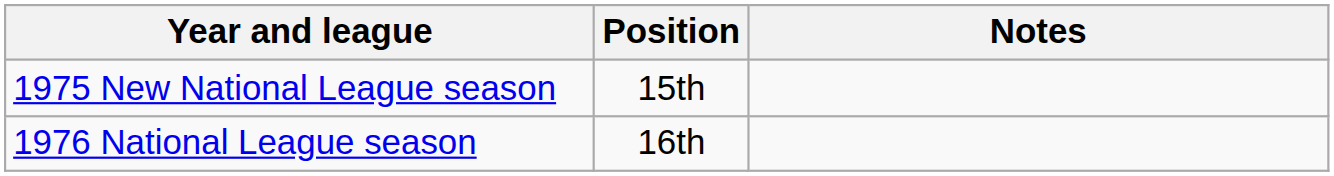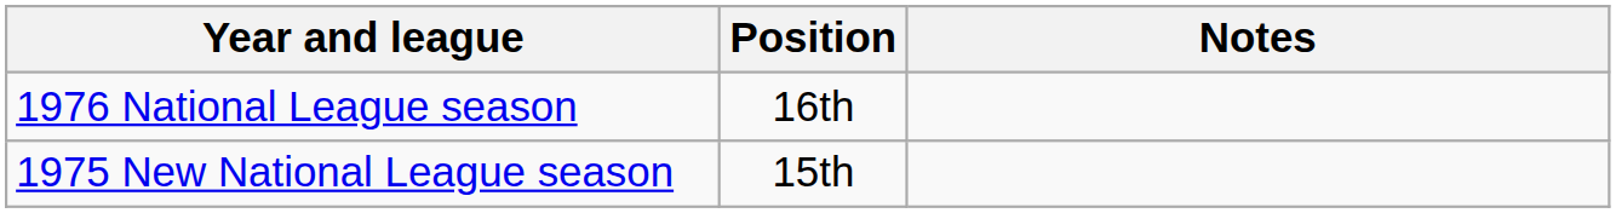rows swapped: 1975 New National League season <-> 1976 National League season
